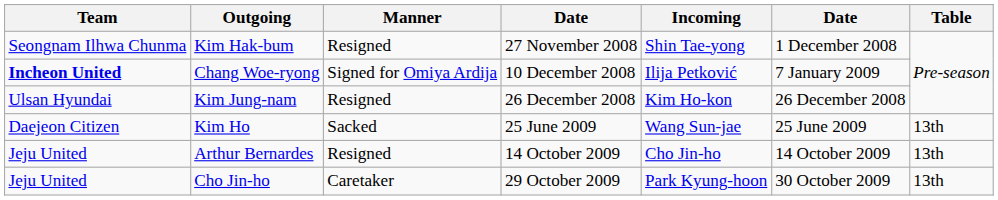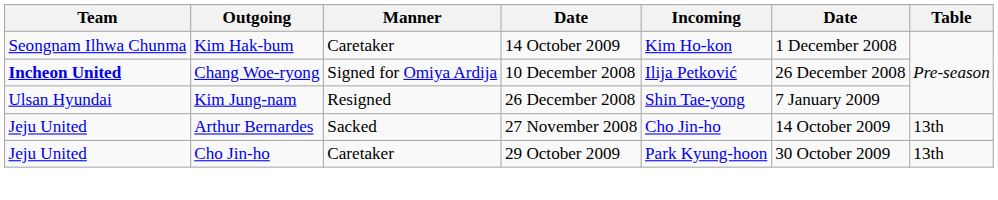Kim Hak-bum | Manner: Resigned -> Caretaker
Kim Hak-bum | column 4: 27 November 2008 -> 14 October 2009
Kim Hak-bum | Incoming: Shin Tae-yong -> Kim Ho-kon
Chang Woe-ryong | column 6: 7 January 2009 -> 26 December 2008
Kim Jung-nam | Incoming: Kim Ho-kon -> Shin Tae-yong
Kim Jung-nam | column 6: 26 December 2008 -> 7 January 2009
- row: Daejeon Citizen | Kim Ho | Sacked | 25 June 2009 | Wang Sun-jae | 25 June 2009 | 13th
Arthur Bernardes | Manner: Resigned -> Sacked
Arthur Bernardes | column 4: 14 October 2009 -> 27 November 2008
